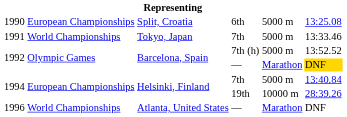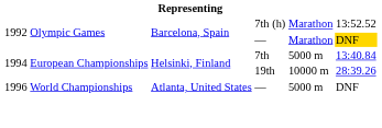- row: 1990 | European Championships | Split, Croatia | 6th | 5000 m | 13:25.08
- row: 1991 | World Championships | Tokyo, Japan | 7th | 5000 m | 13:33.46
1992 / 7th (h) | column 5: 5000 m -> Marathon
1996 | column 5: Marathon -> 5000 m
